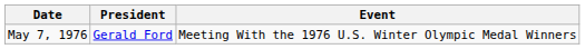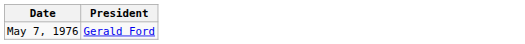- column: Event | Meeting With the 1976 U.S. Winter Olympic Medal Winners
